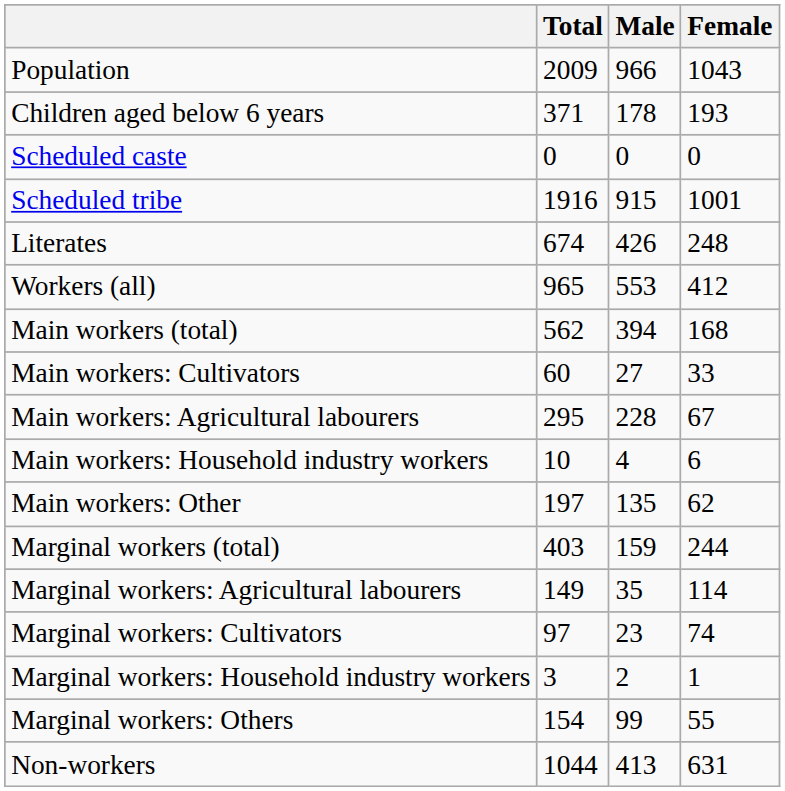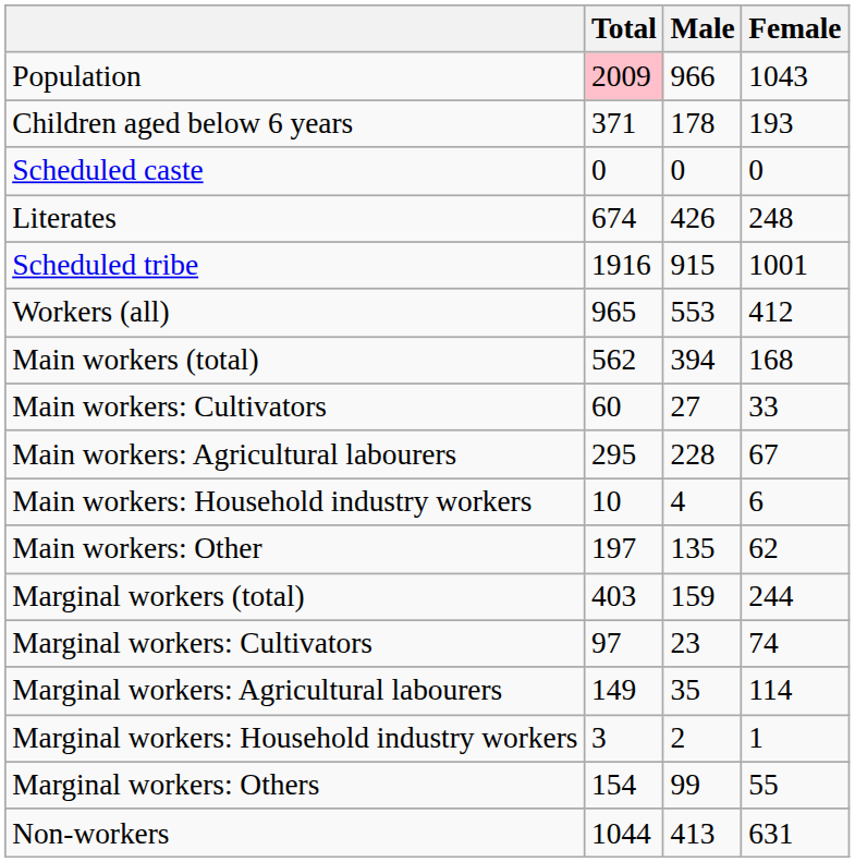Population | Total: no background -> pink background
rows swapped: Scheduled tribe <-> Literates
rows swapped: Marginal workers: Cultivators <-> Marginal workers: Agricultural labourers
